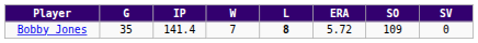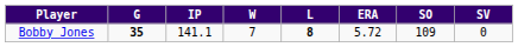Bobby Jones | G: normal -> bold
Bobby Jones | IP: 141.4 -> 141.1
